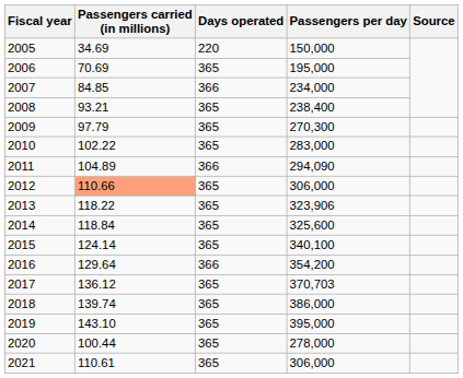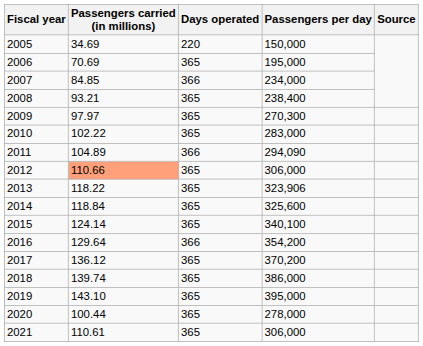2009 | Passengers carried (in millions): 97.79 -> 97.97
2017 | Passengers per day: 370,703 -> 370,200
